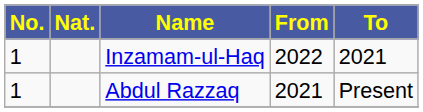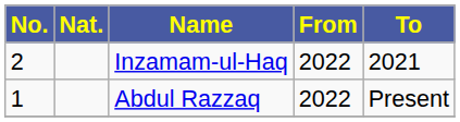Inzamam-ul-Haq | No.: 1 -> 2
Abdul Razzaq | From: 2021 -> 2022
